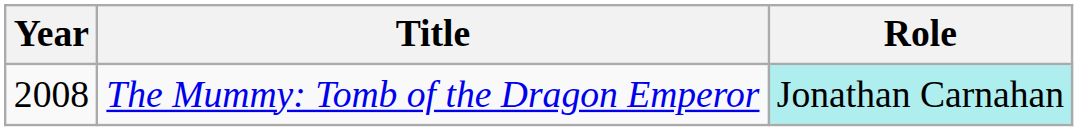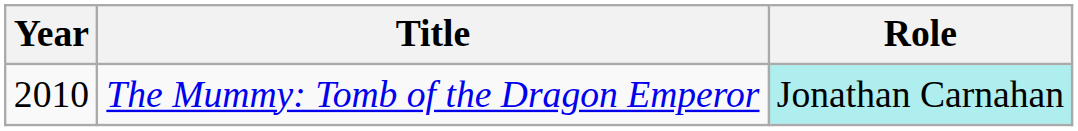The Mummy: Tomb of the Dragon Emperor | Year: 2008 -> 2010
